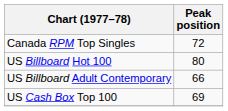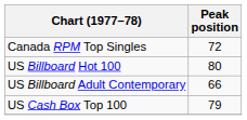US Cash Box Top 100 | Peak position: 69 -> 79
